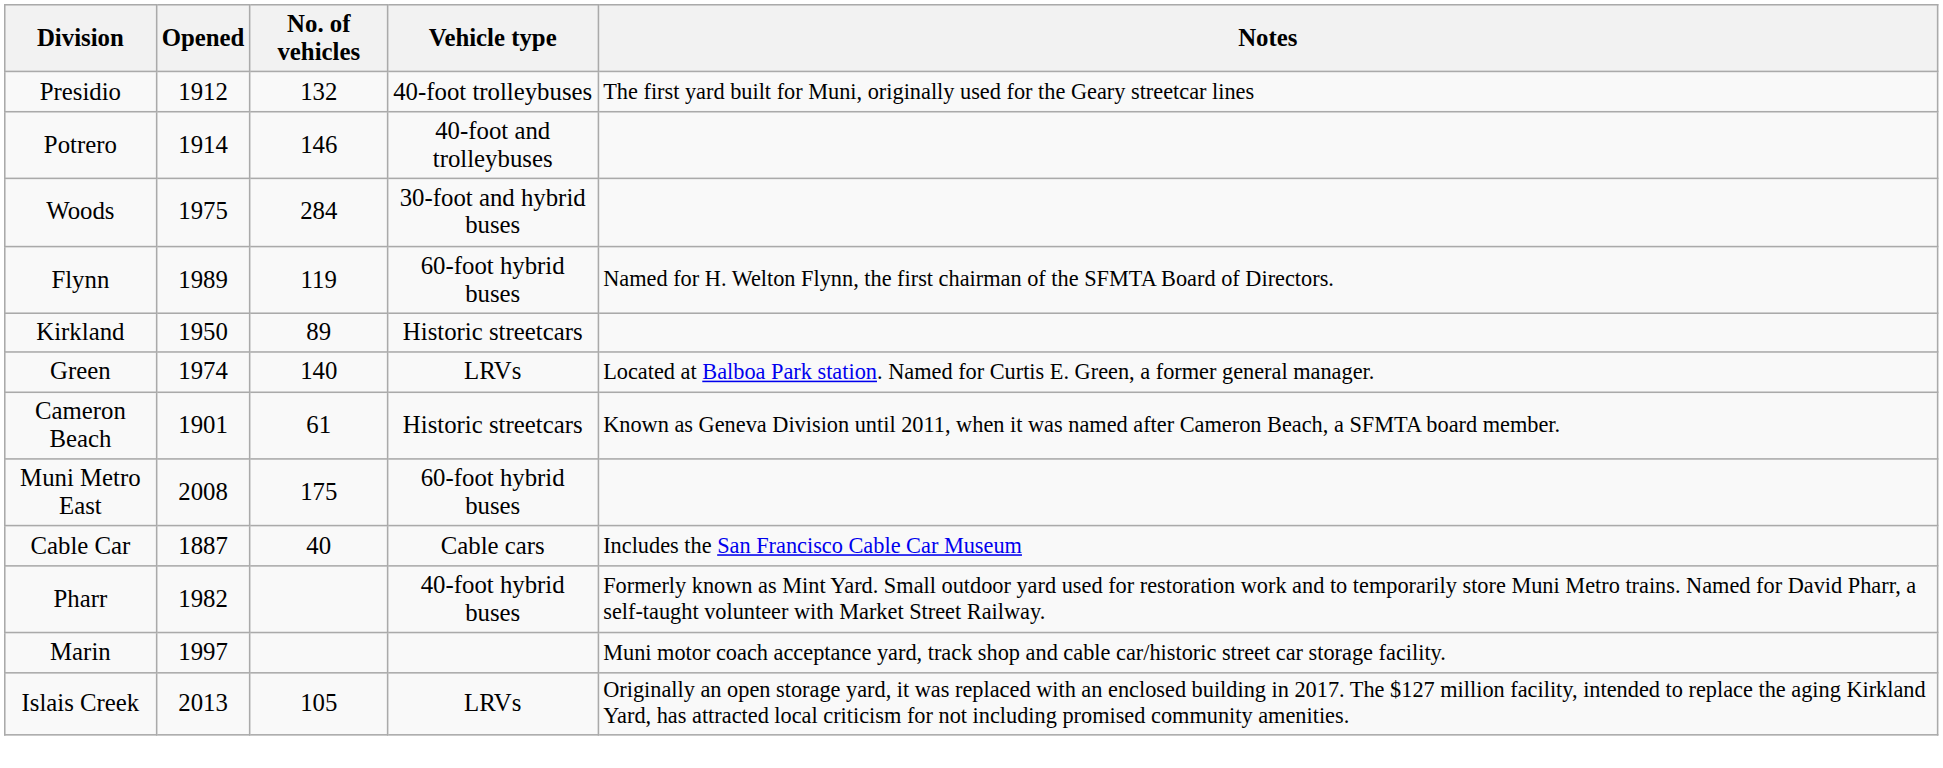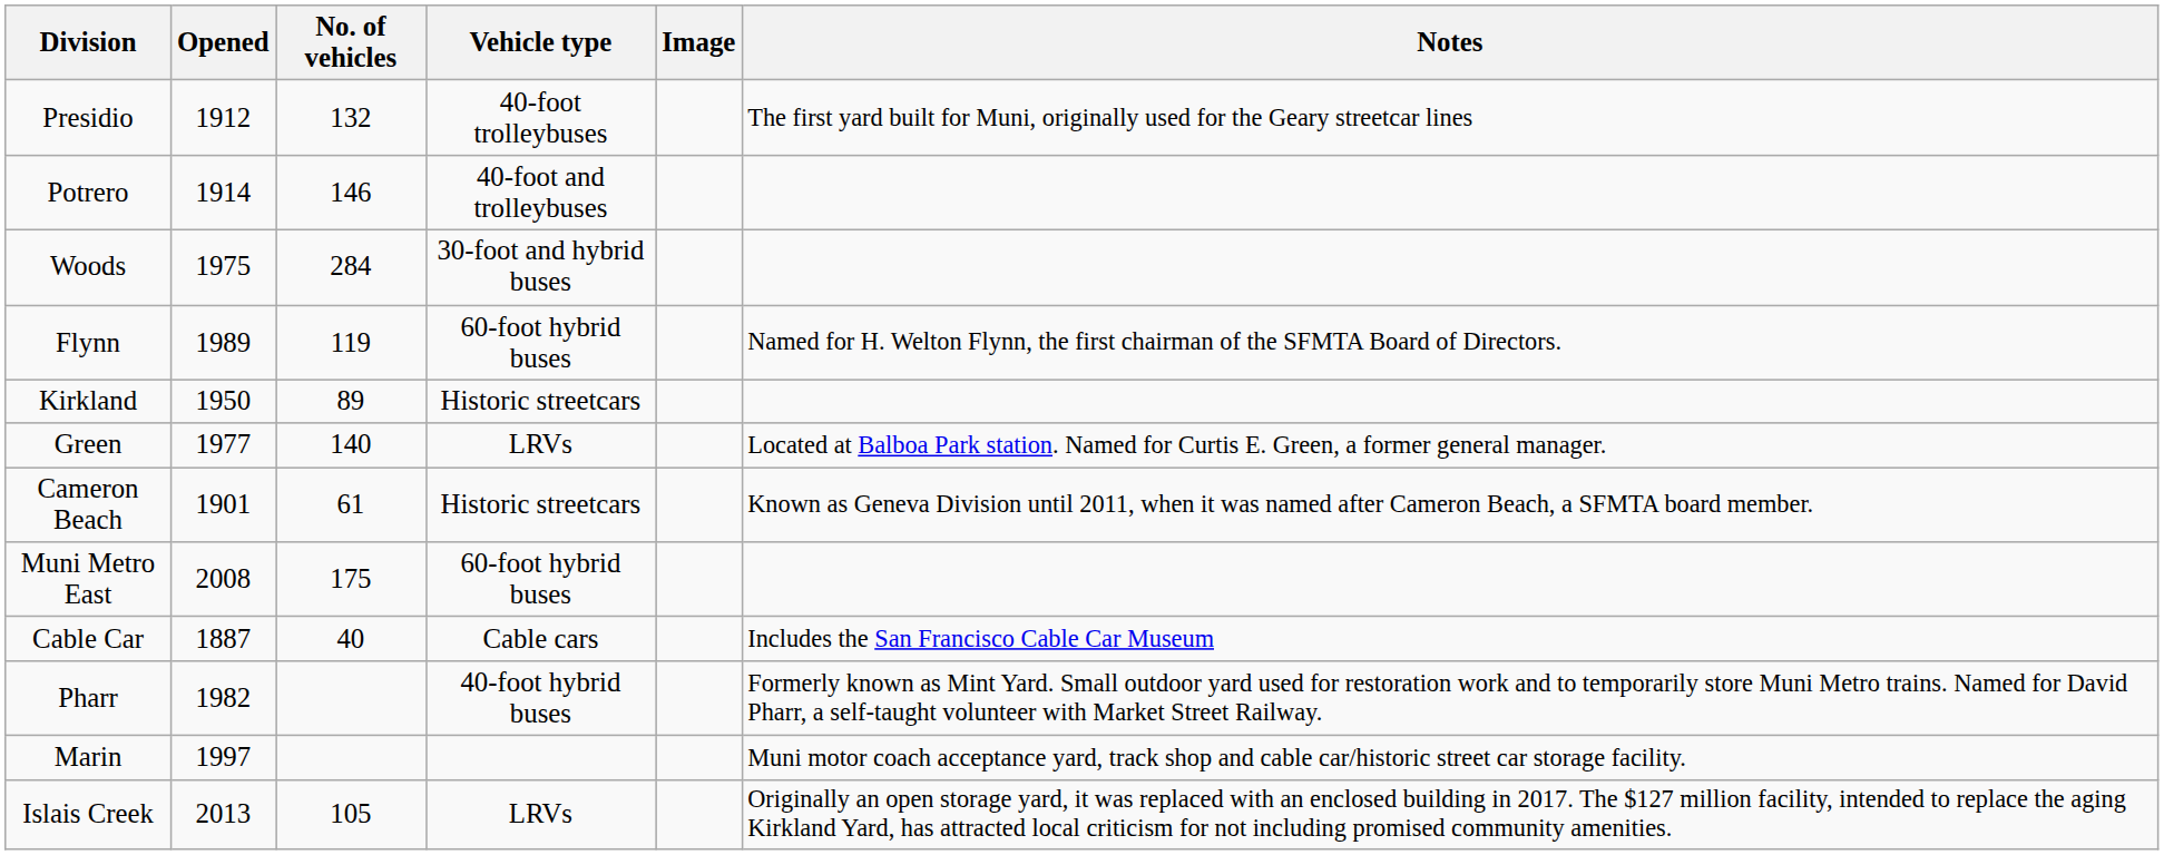+ column: Image
Green | Opened: 1974 -> 1977
